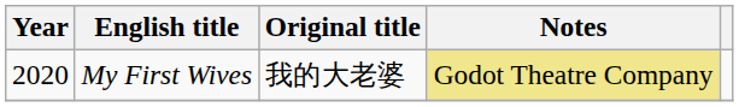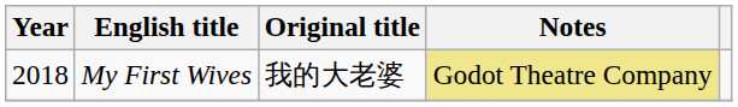My First Wives | Year: 2020 -> 2018
